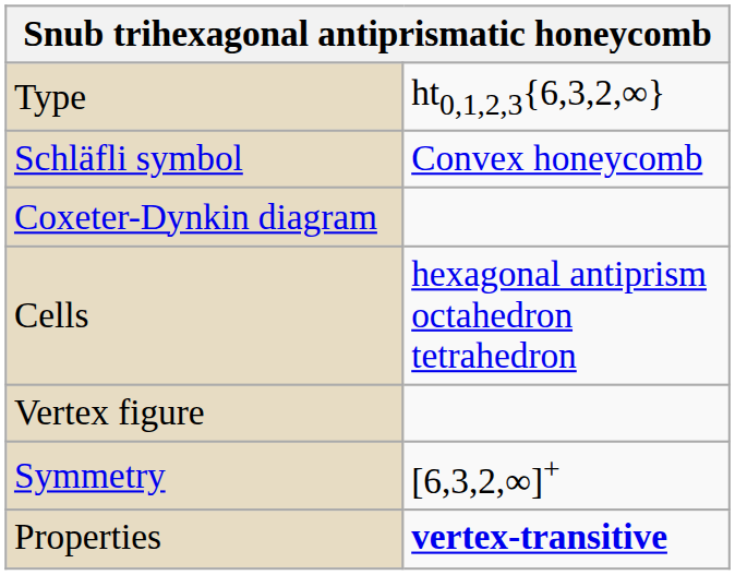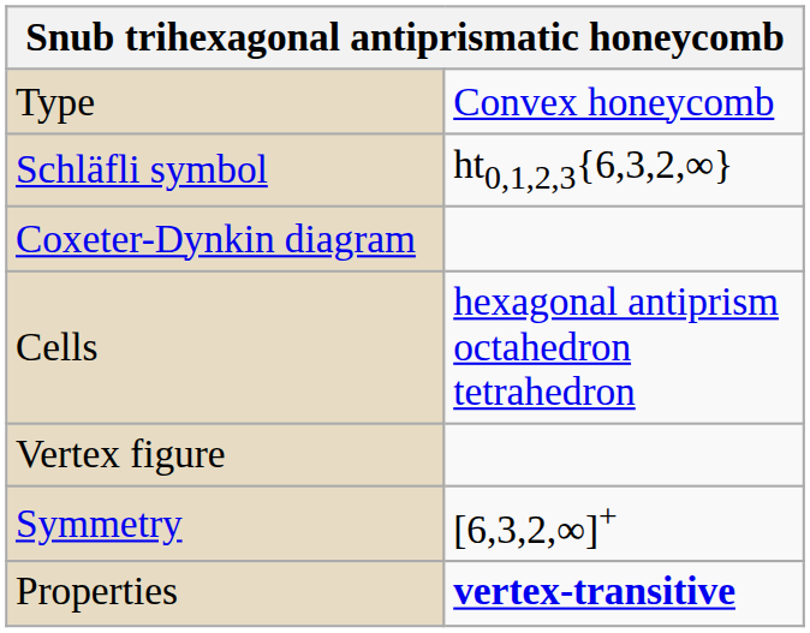Type | column 2: ht0,1,2,3{6,3,2,∞} -> Convex honeycomb
Schläfli symbol | column 2: Convex honeycomb -> ht0,1,2,3{6,3,2,∞}
